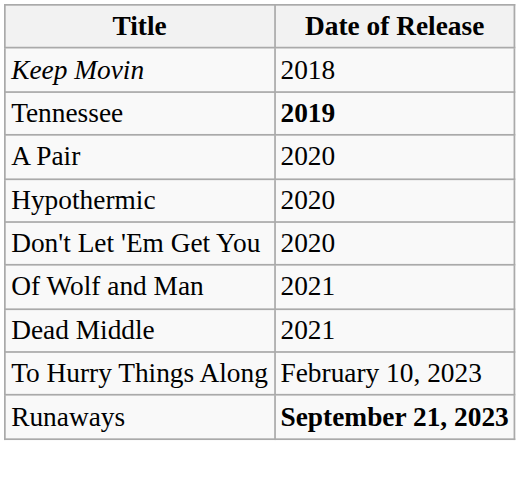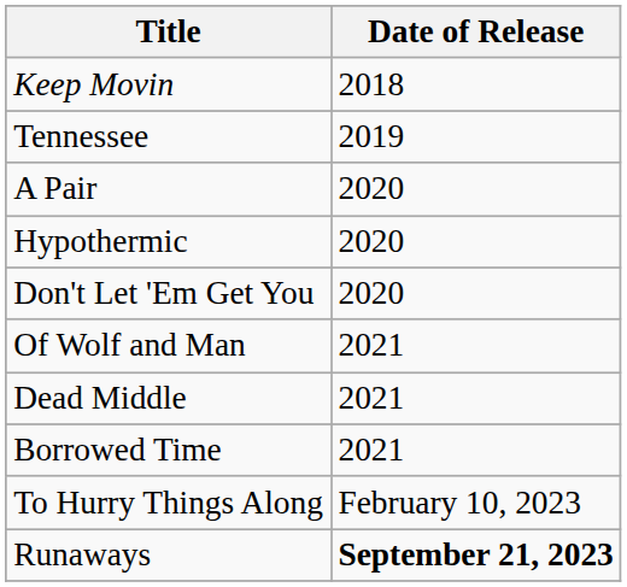Tennessee | Date of Release: bold -> normal
+ row: Borrowed Time | 2021
